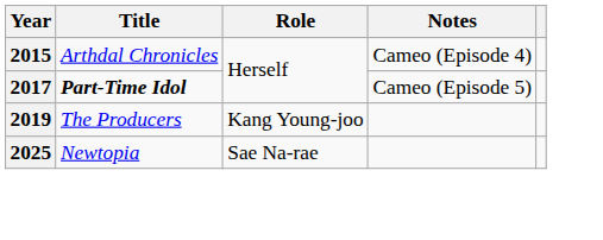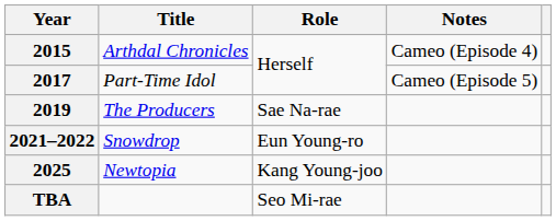2017 | Title: bold -> normal
2019 | Role: Kang Young-joo -> Sae Na-rae
+ row: 2021–2022 | Snowdrop | Eun Young-ro
2025 | Role: Sae Na-rae -> Kang Young-joo
+ row: TBA | Seo Mi-rae
